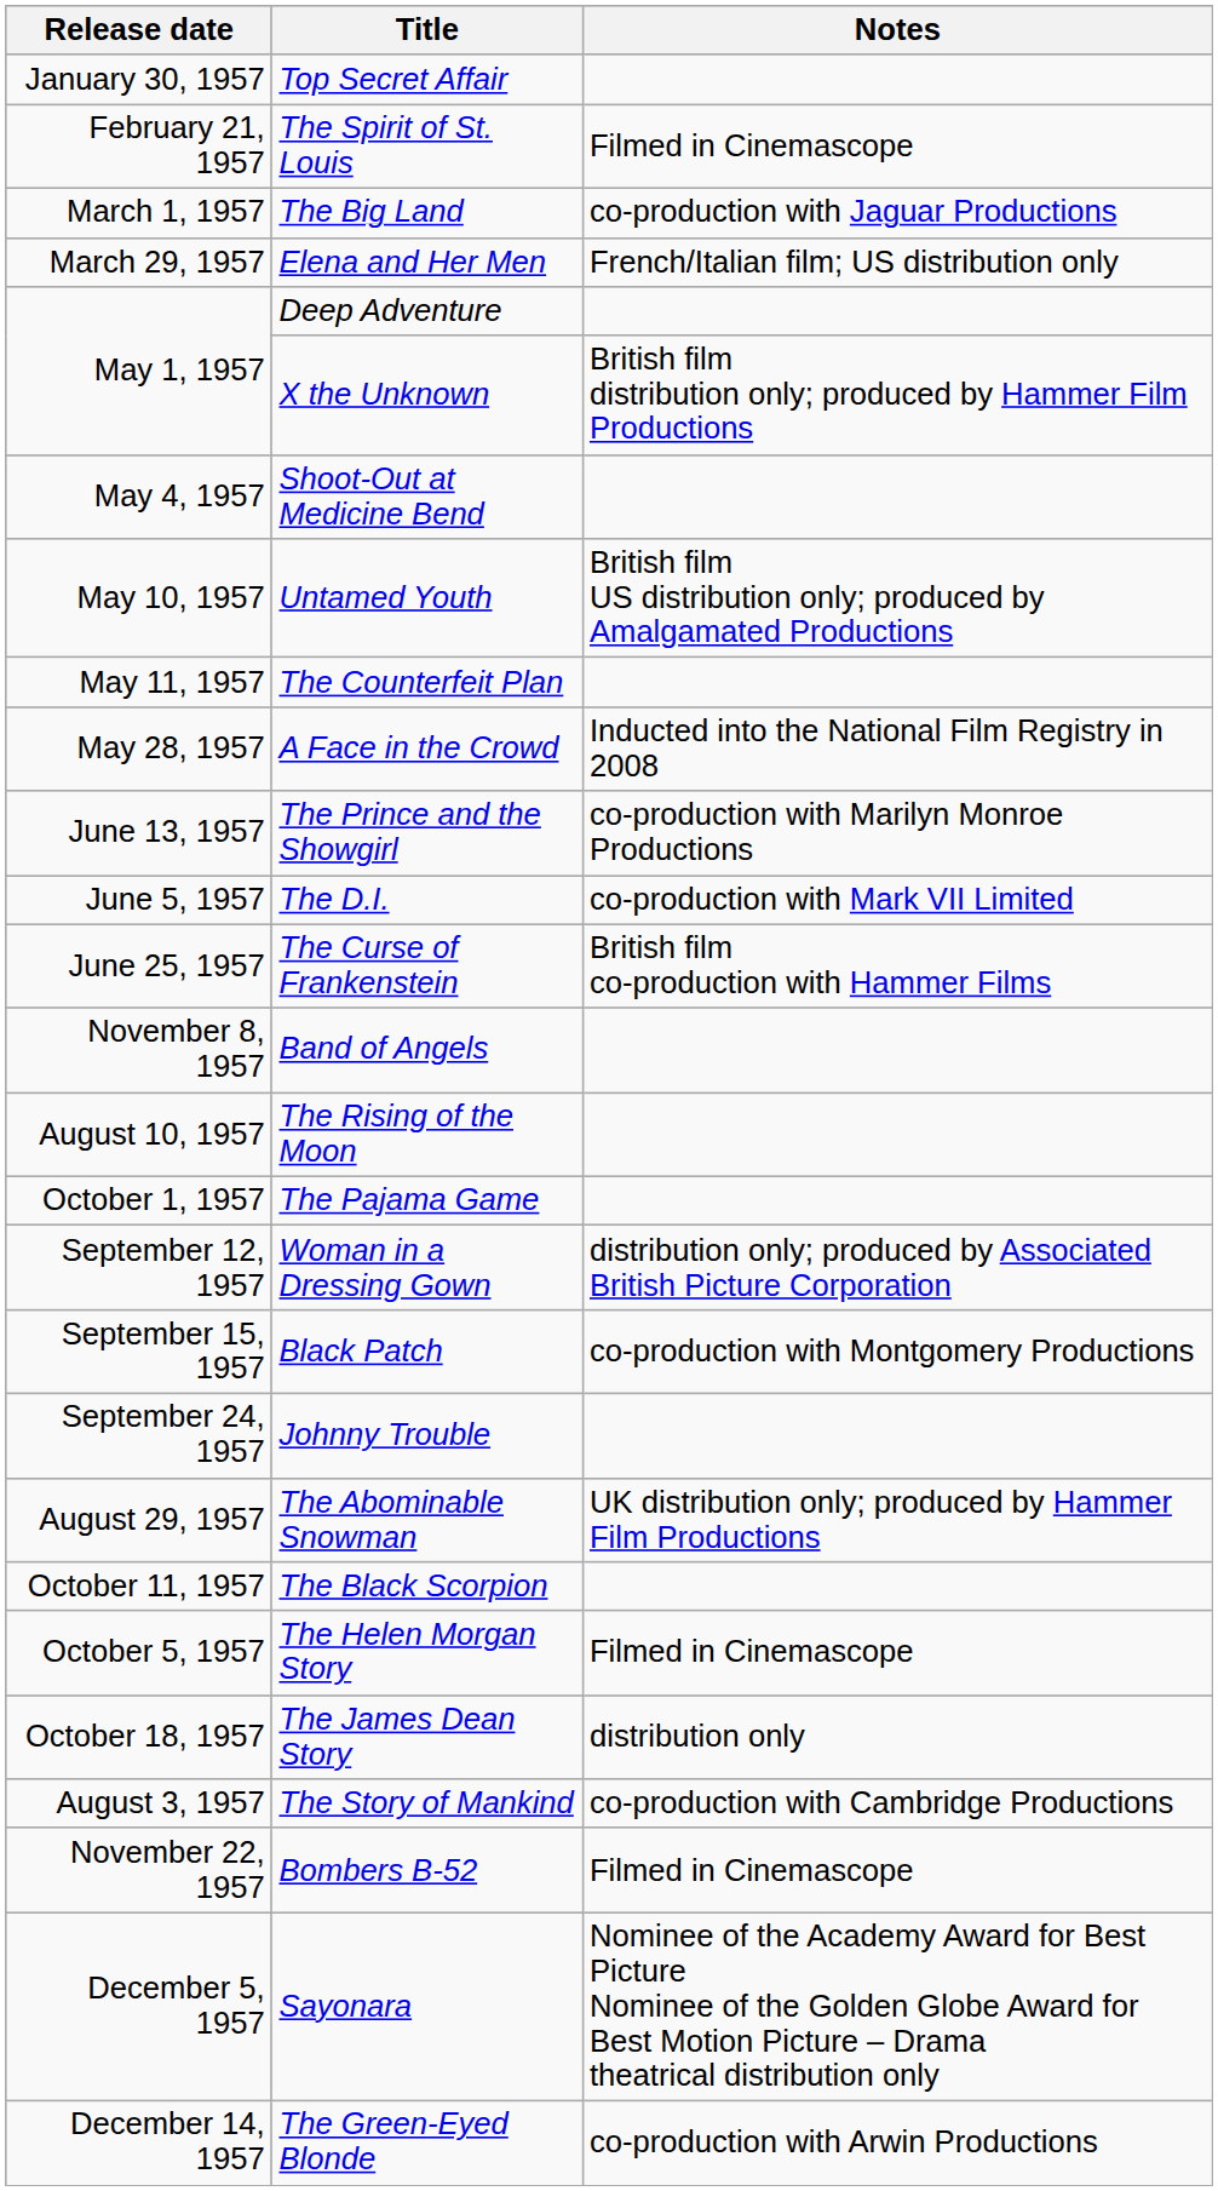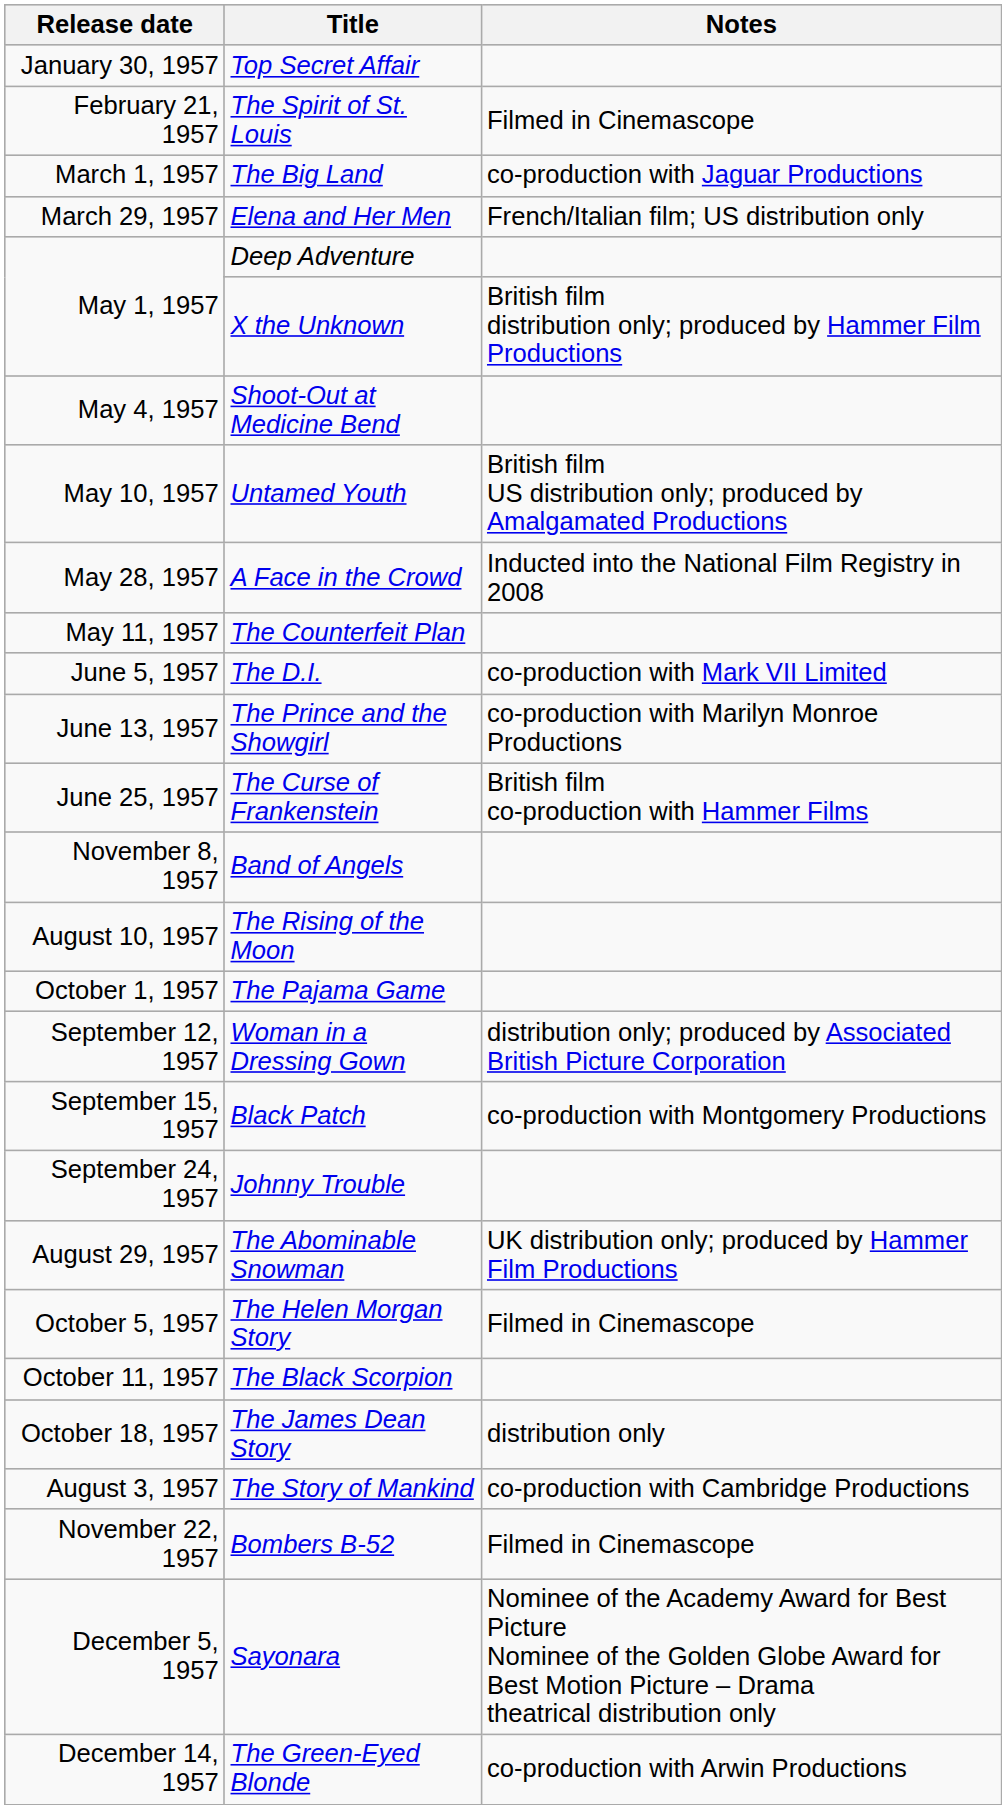rows swapped: The Counterfeit Plan <-> A Face in the Crowd
rows swapped: The D.I. <-> The Prince and the Showgirl
rows swapped: The Helen Morgan Story <-> The Black Scorpion
